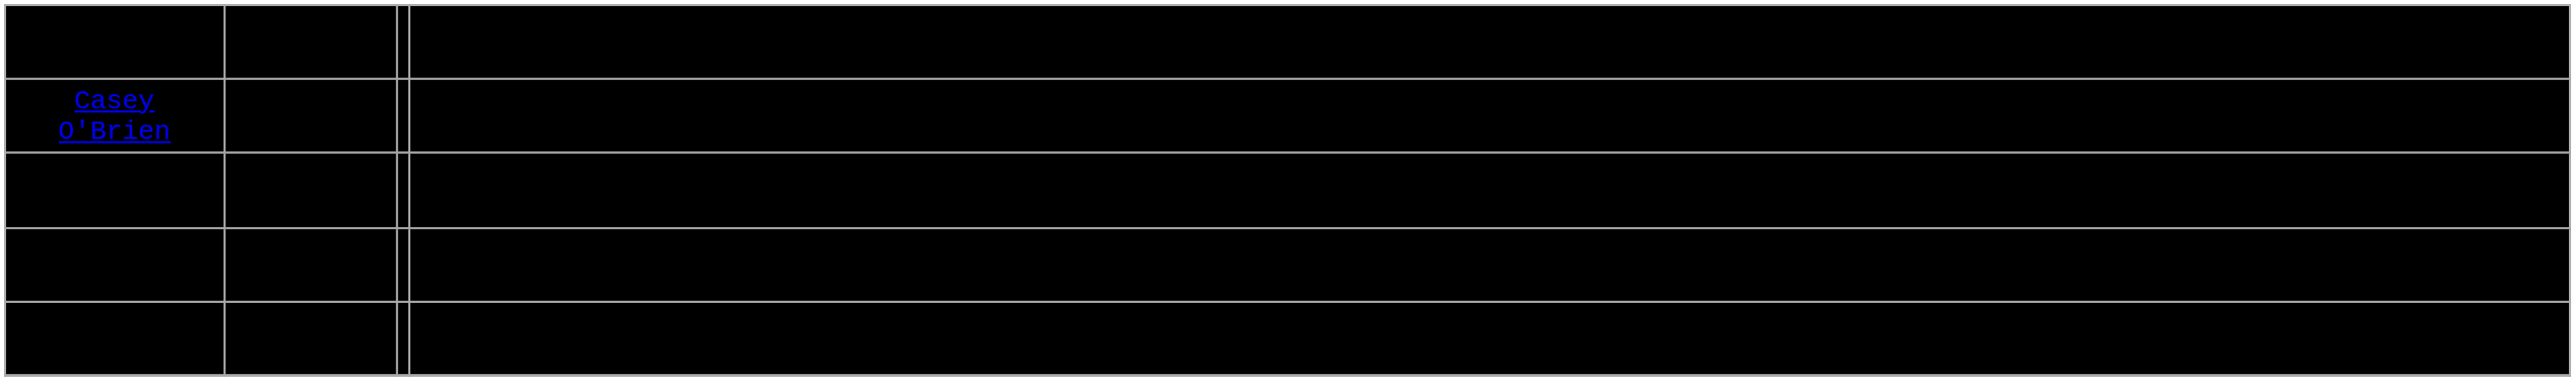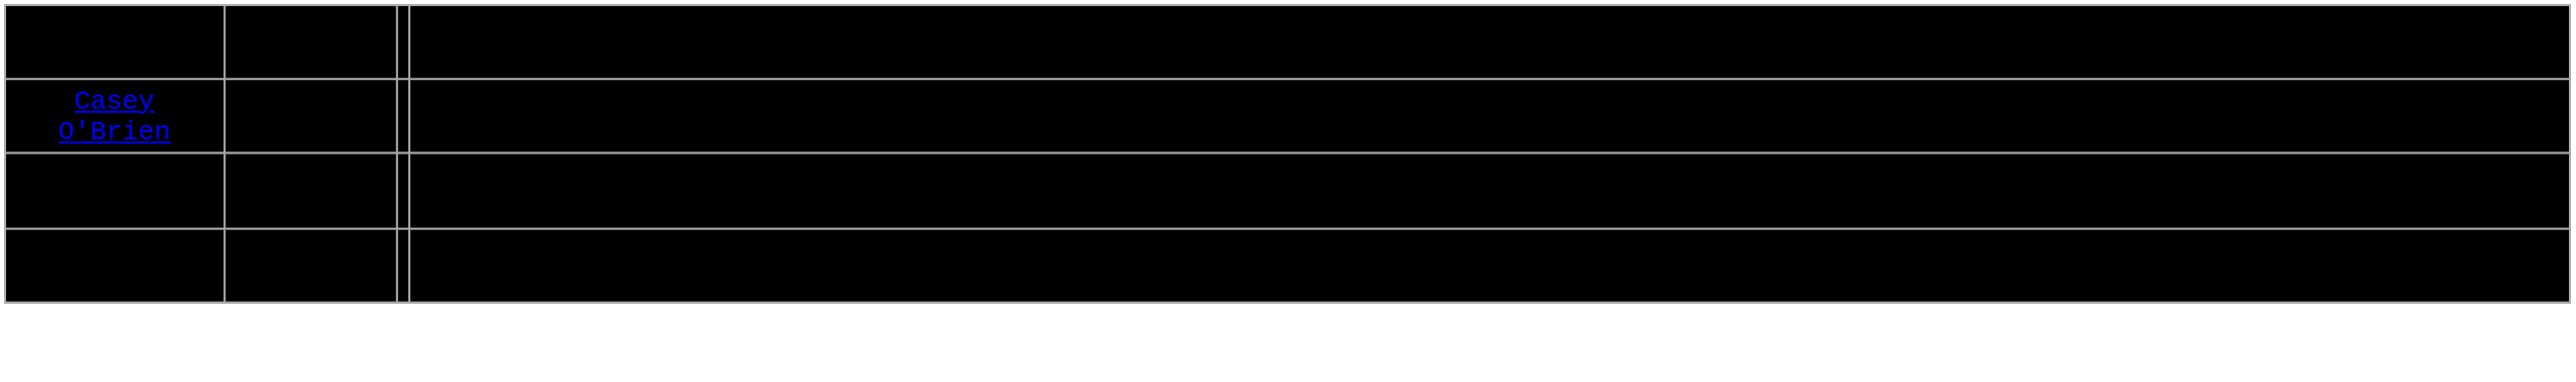- row: Maddi Wheeler | Forward | She scored the gold medal-winning goal for Canada, in overtime, at the 2019 IIHF Under-18 Women's World Championships.
Mayson Toft | column 2: normal -> bold
